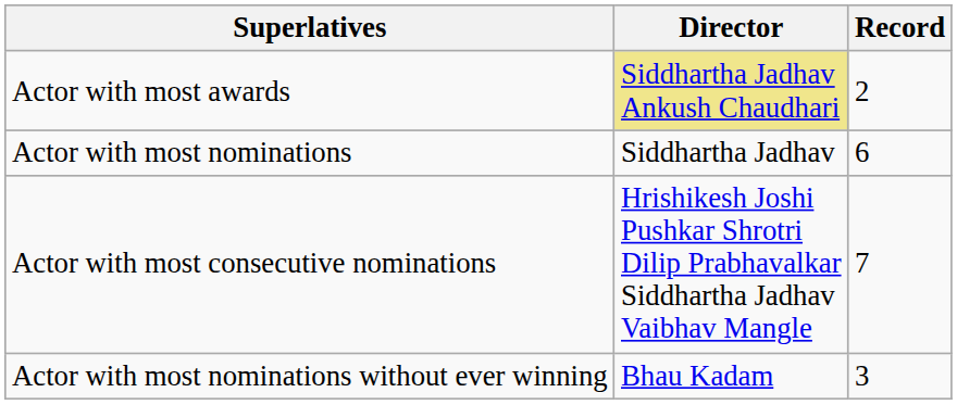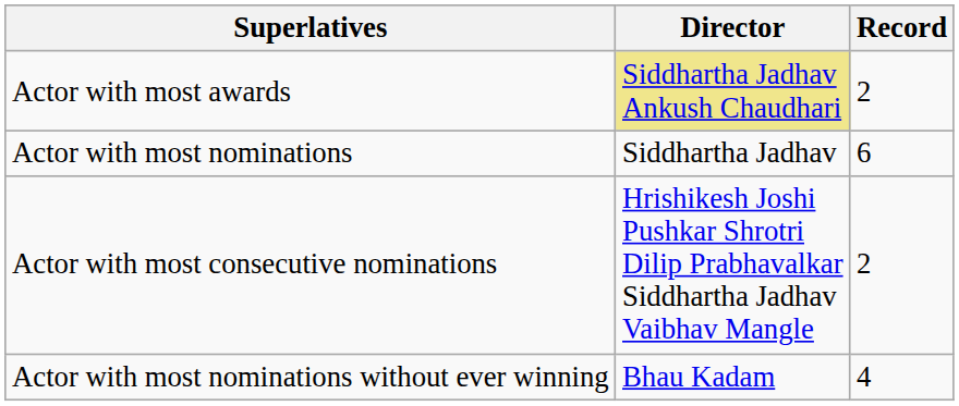Actor with most consecutive nominations | Record: 7 -> 2
Actor with most nominations without ever winning | Record: 3 -> 4
